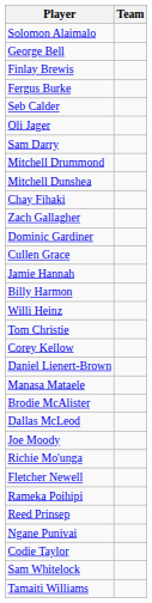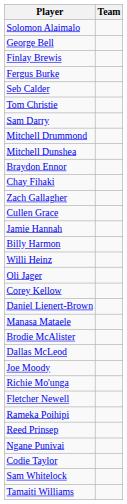rows swapped: Tom Christie <-> Oli Jager
+ row: Braydon Ennor
- row: Dominic Gardiner
